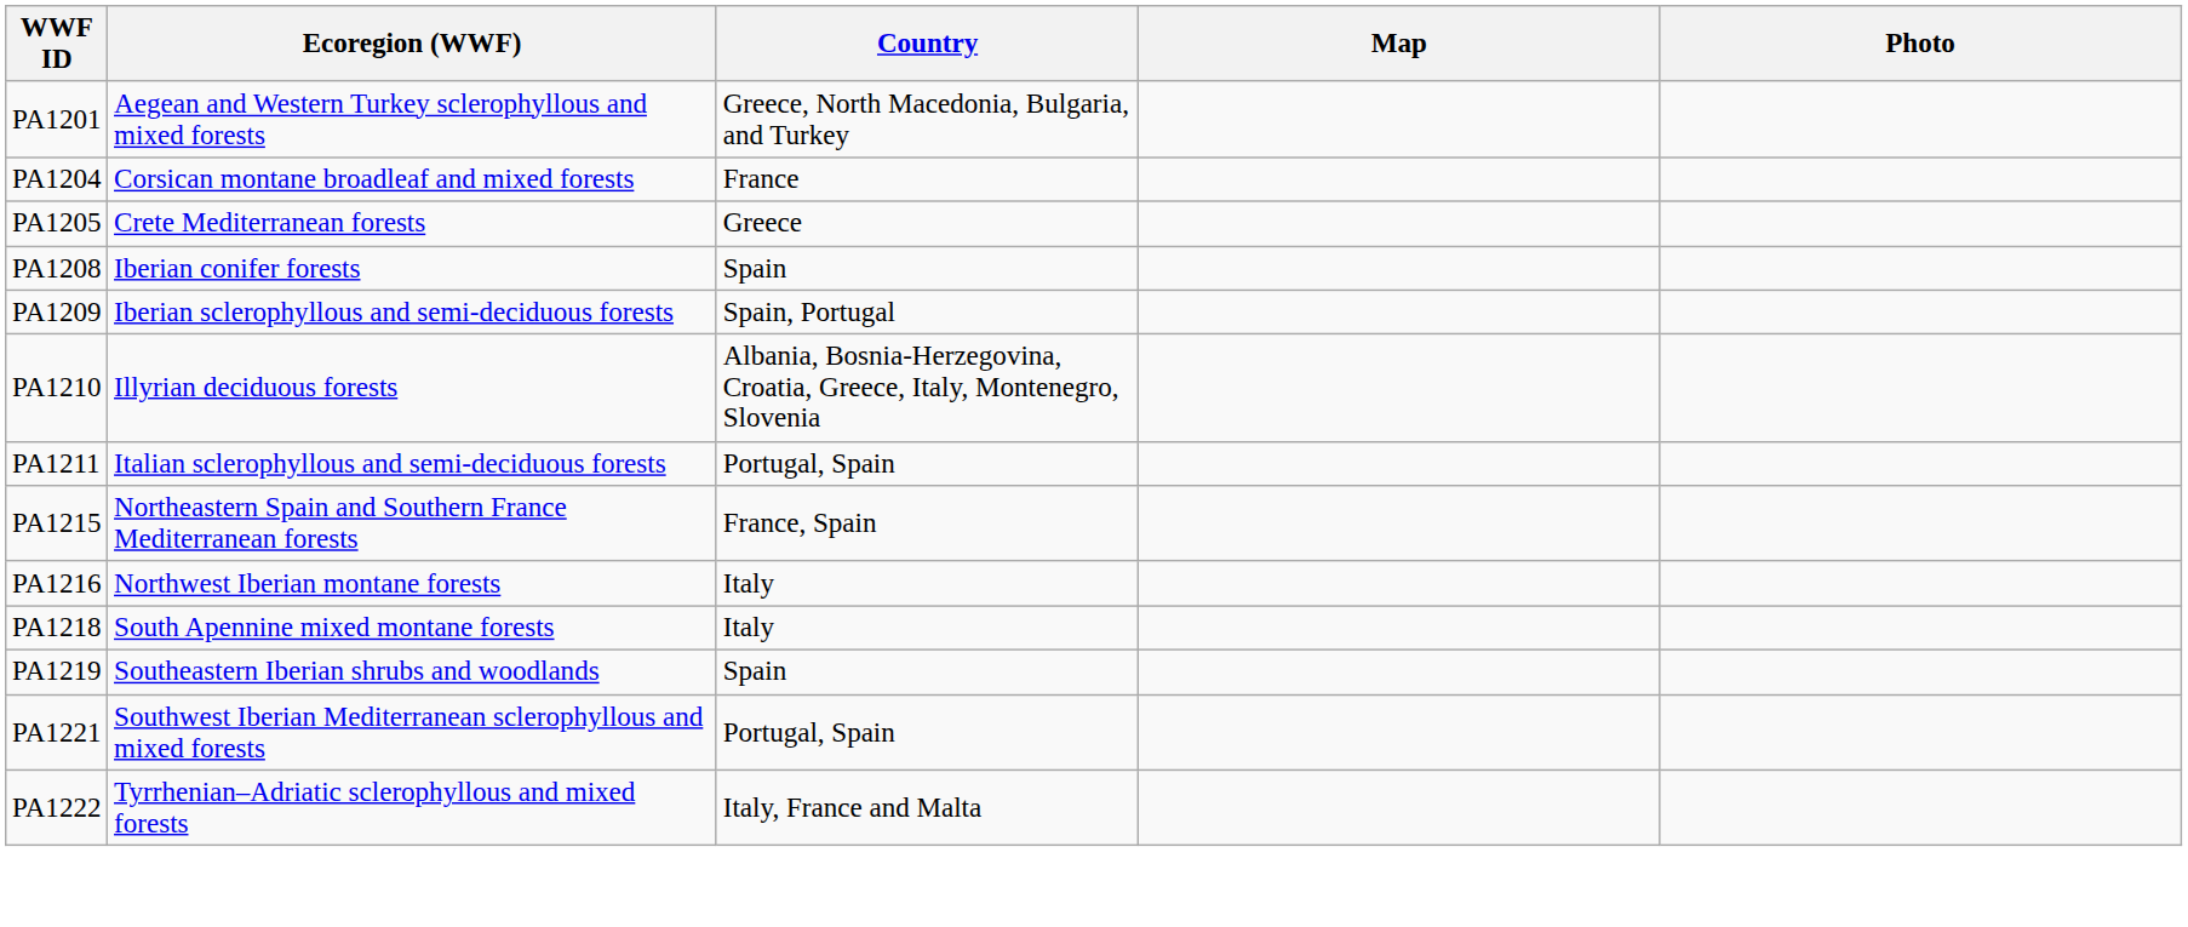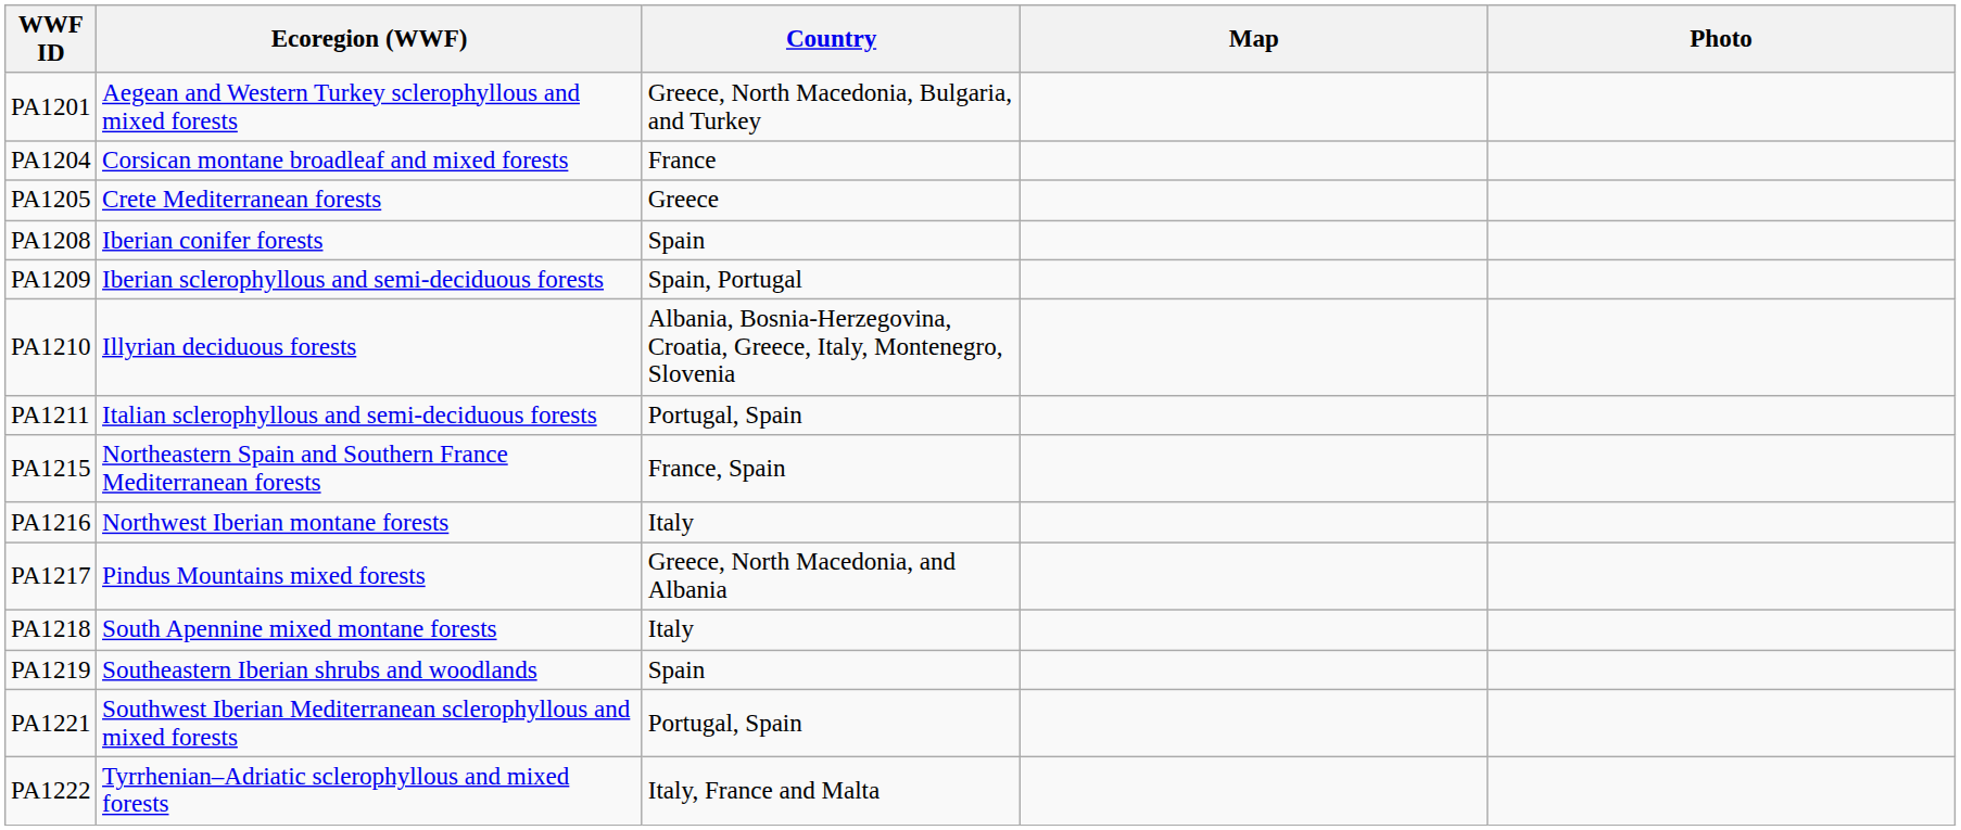+ row: PA1217 | Pindus Mountains mixed forests | Greece, North Macedonia, and Albania
